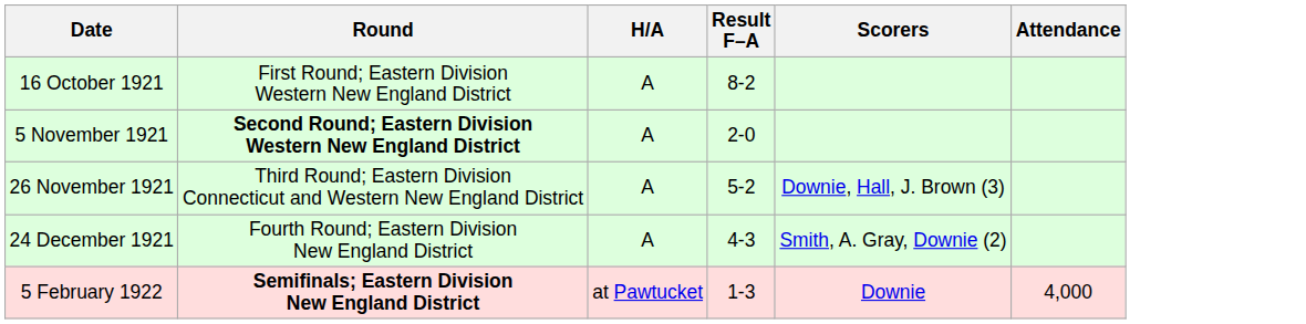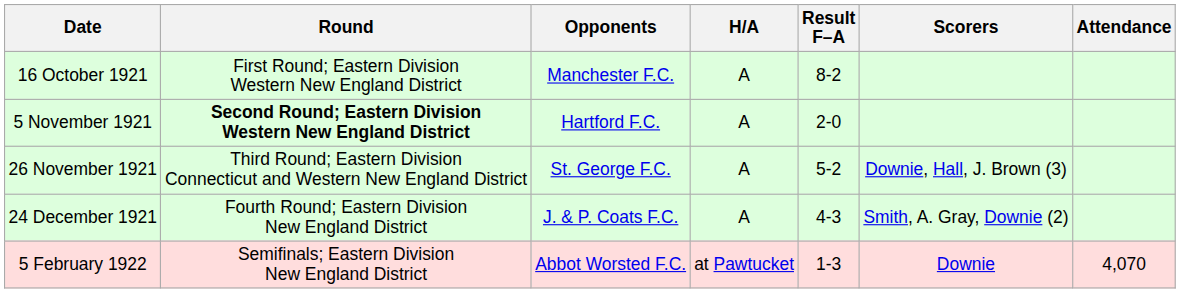+ column: Opponents | Manchester F.C. | Hartford F.C. | St. George F.C. | J. & P. Coats F.C. | Abbot Worsted F.C.
5 February 1922 | Round: bold -> normal
5 February 1922 | Attendance: 4,000 -> 4,070
